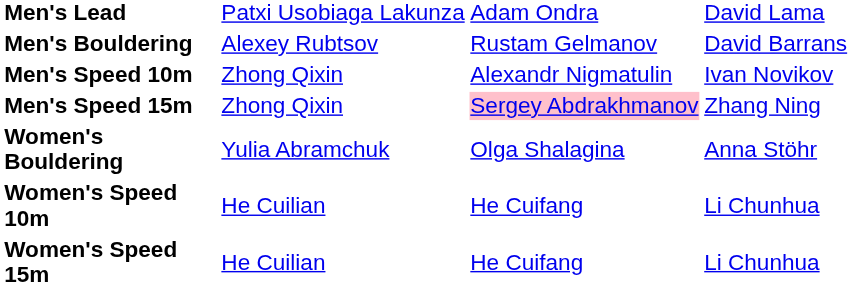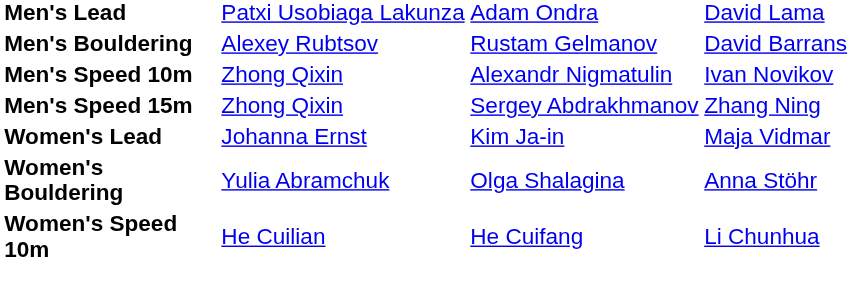Men's Speed 15m | column 3: pink background -> no background
+ row: Women's Lead | Johanna Ernst | Kim Ja-in | Maja Vidmar
- row: Women's Speed 15m | He Cuilian | He Cuifang | Li Chunhua
